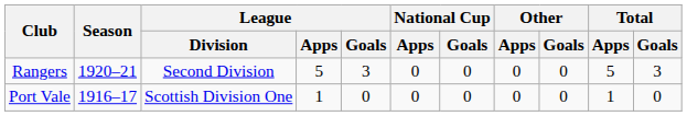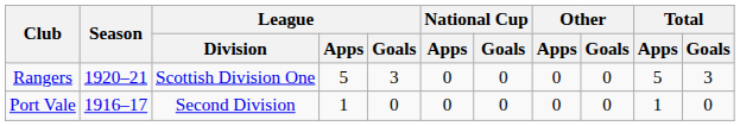Rangers | League / Division: Second Division -> Scottish Division One
Port Vale | League / Division: Scottish Division One -> Second Division
